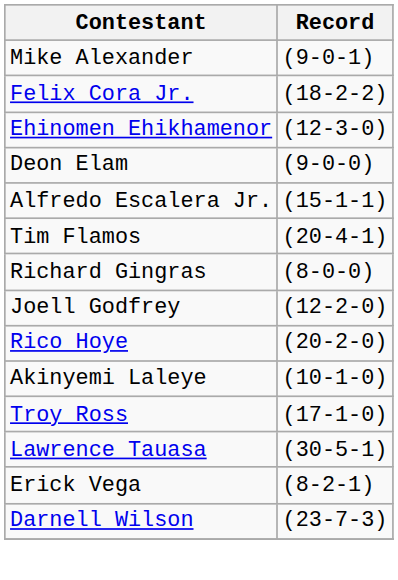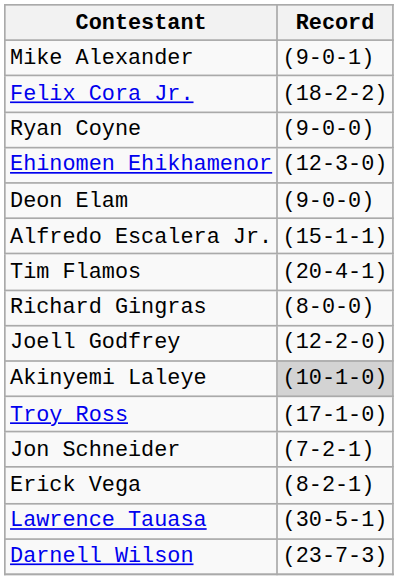+ row: Ryan Coyne | (9-0-0)
- row: Rico Hoye | (20-2-0)
Akinyemi Laleye | Record: no background -> lightgrey background
+ row: Jon Schneider | (7-2-1)
rows swapped: Lawrence Tauasa <-> Erick Vega
